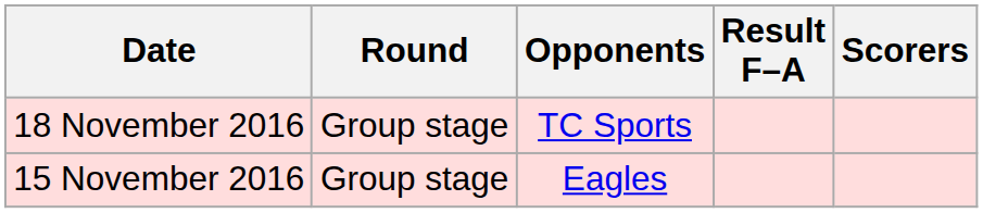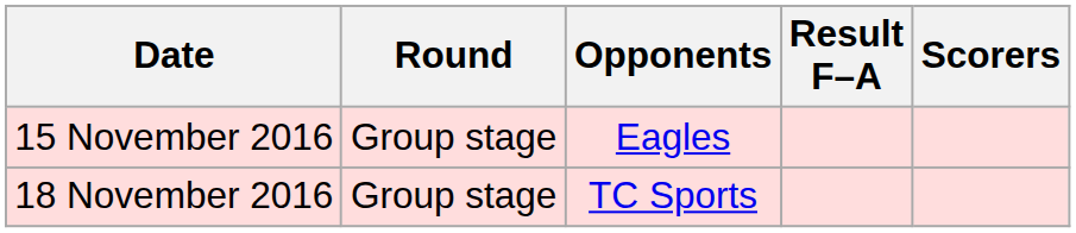rows swapped: 15 November 2016 <-> 18 November 2016
